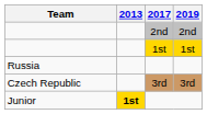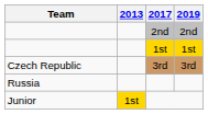rows swapped: Russia <-> Czech Republic
Junior | 2013: bold -> normal
